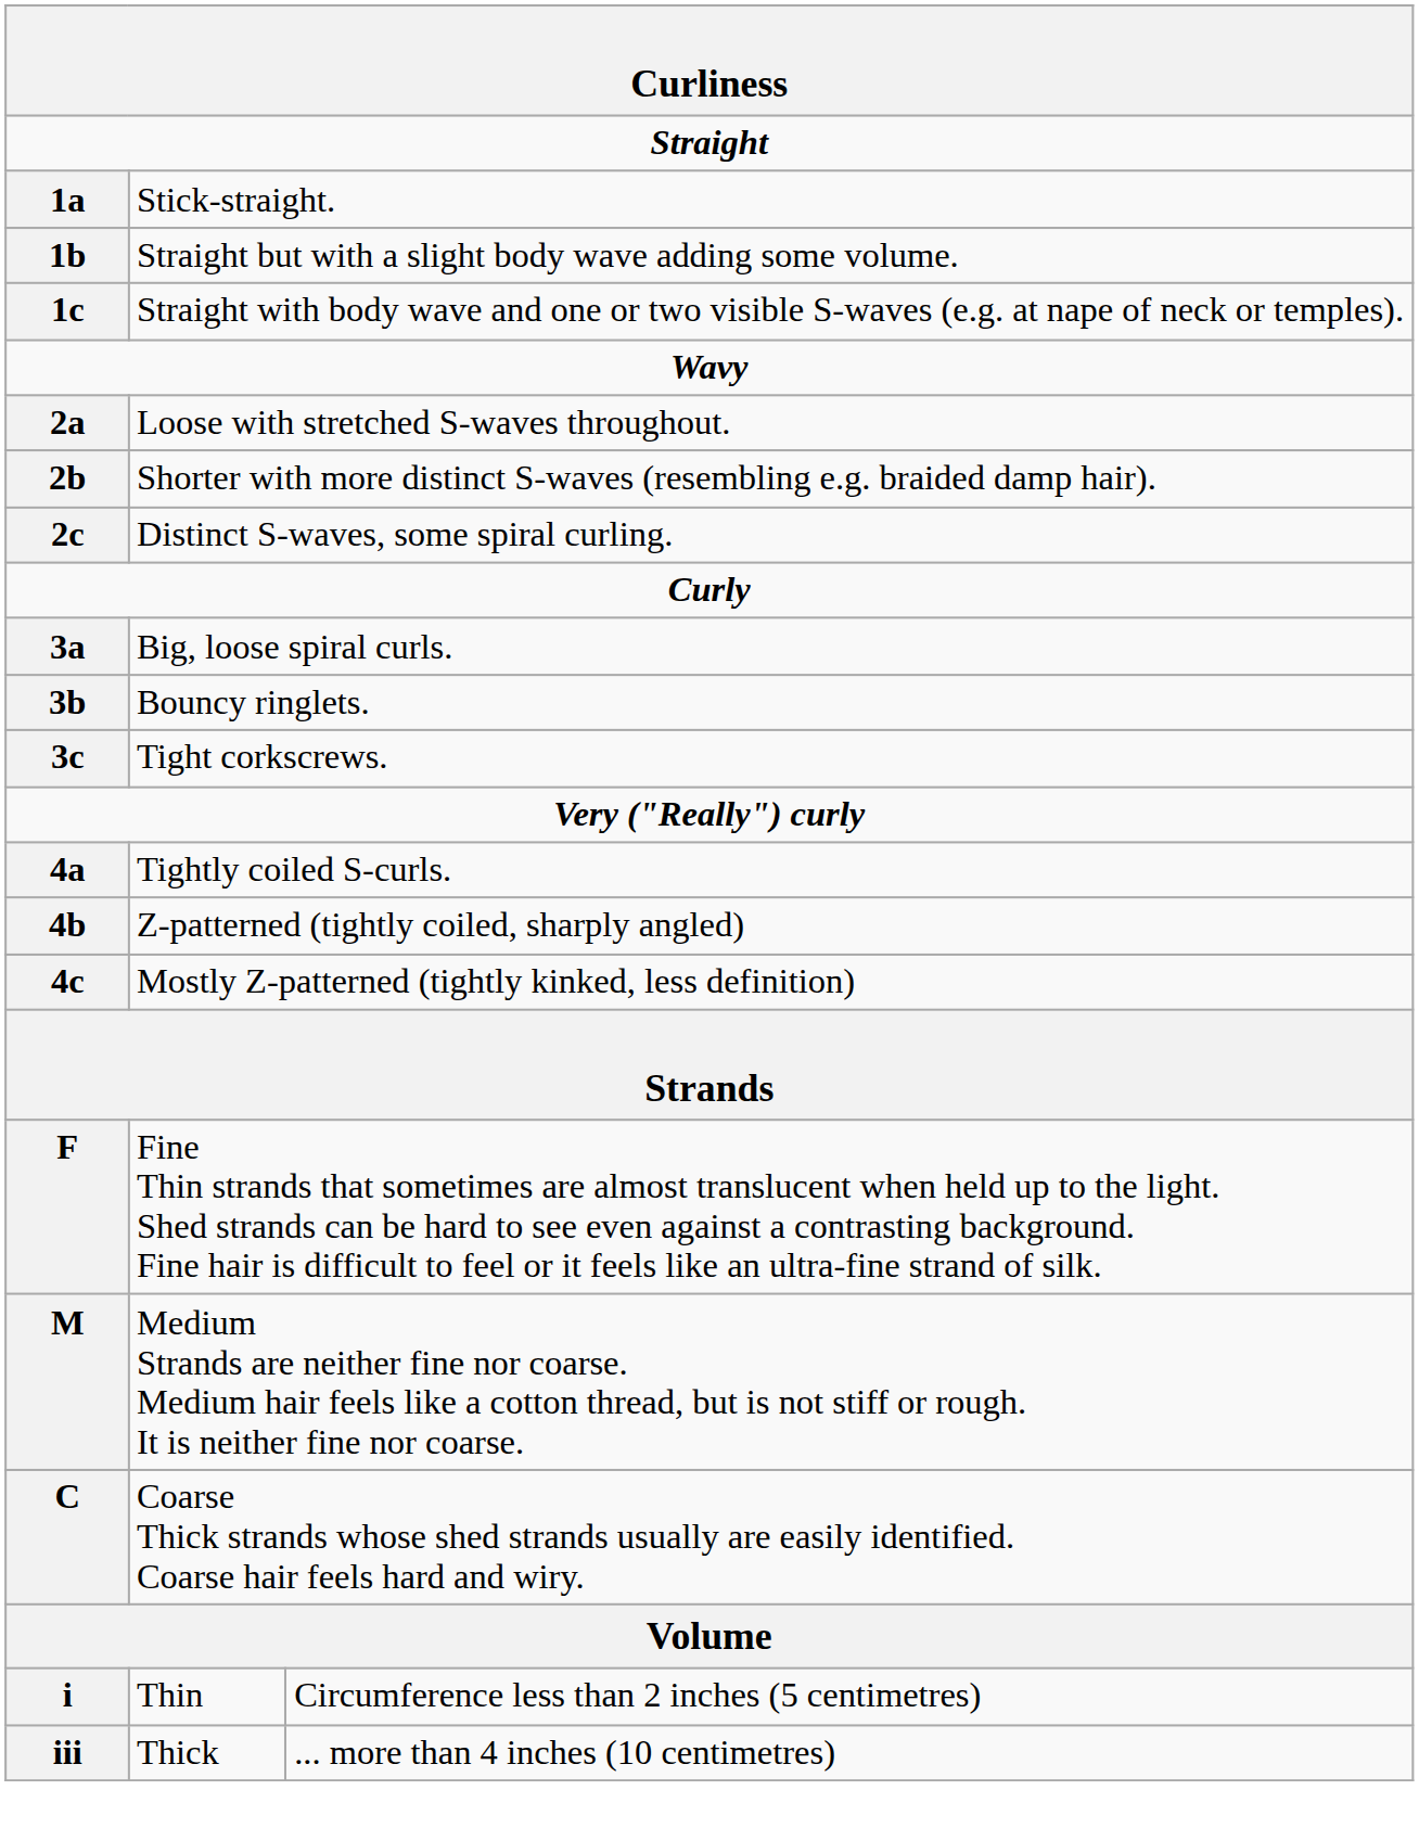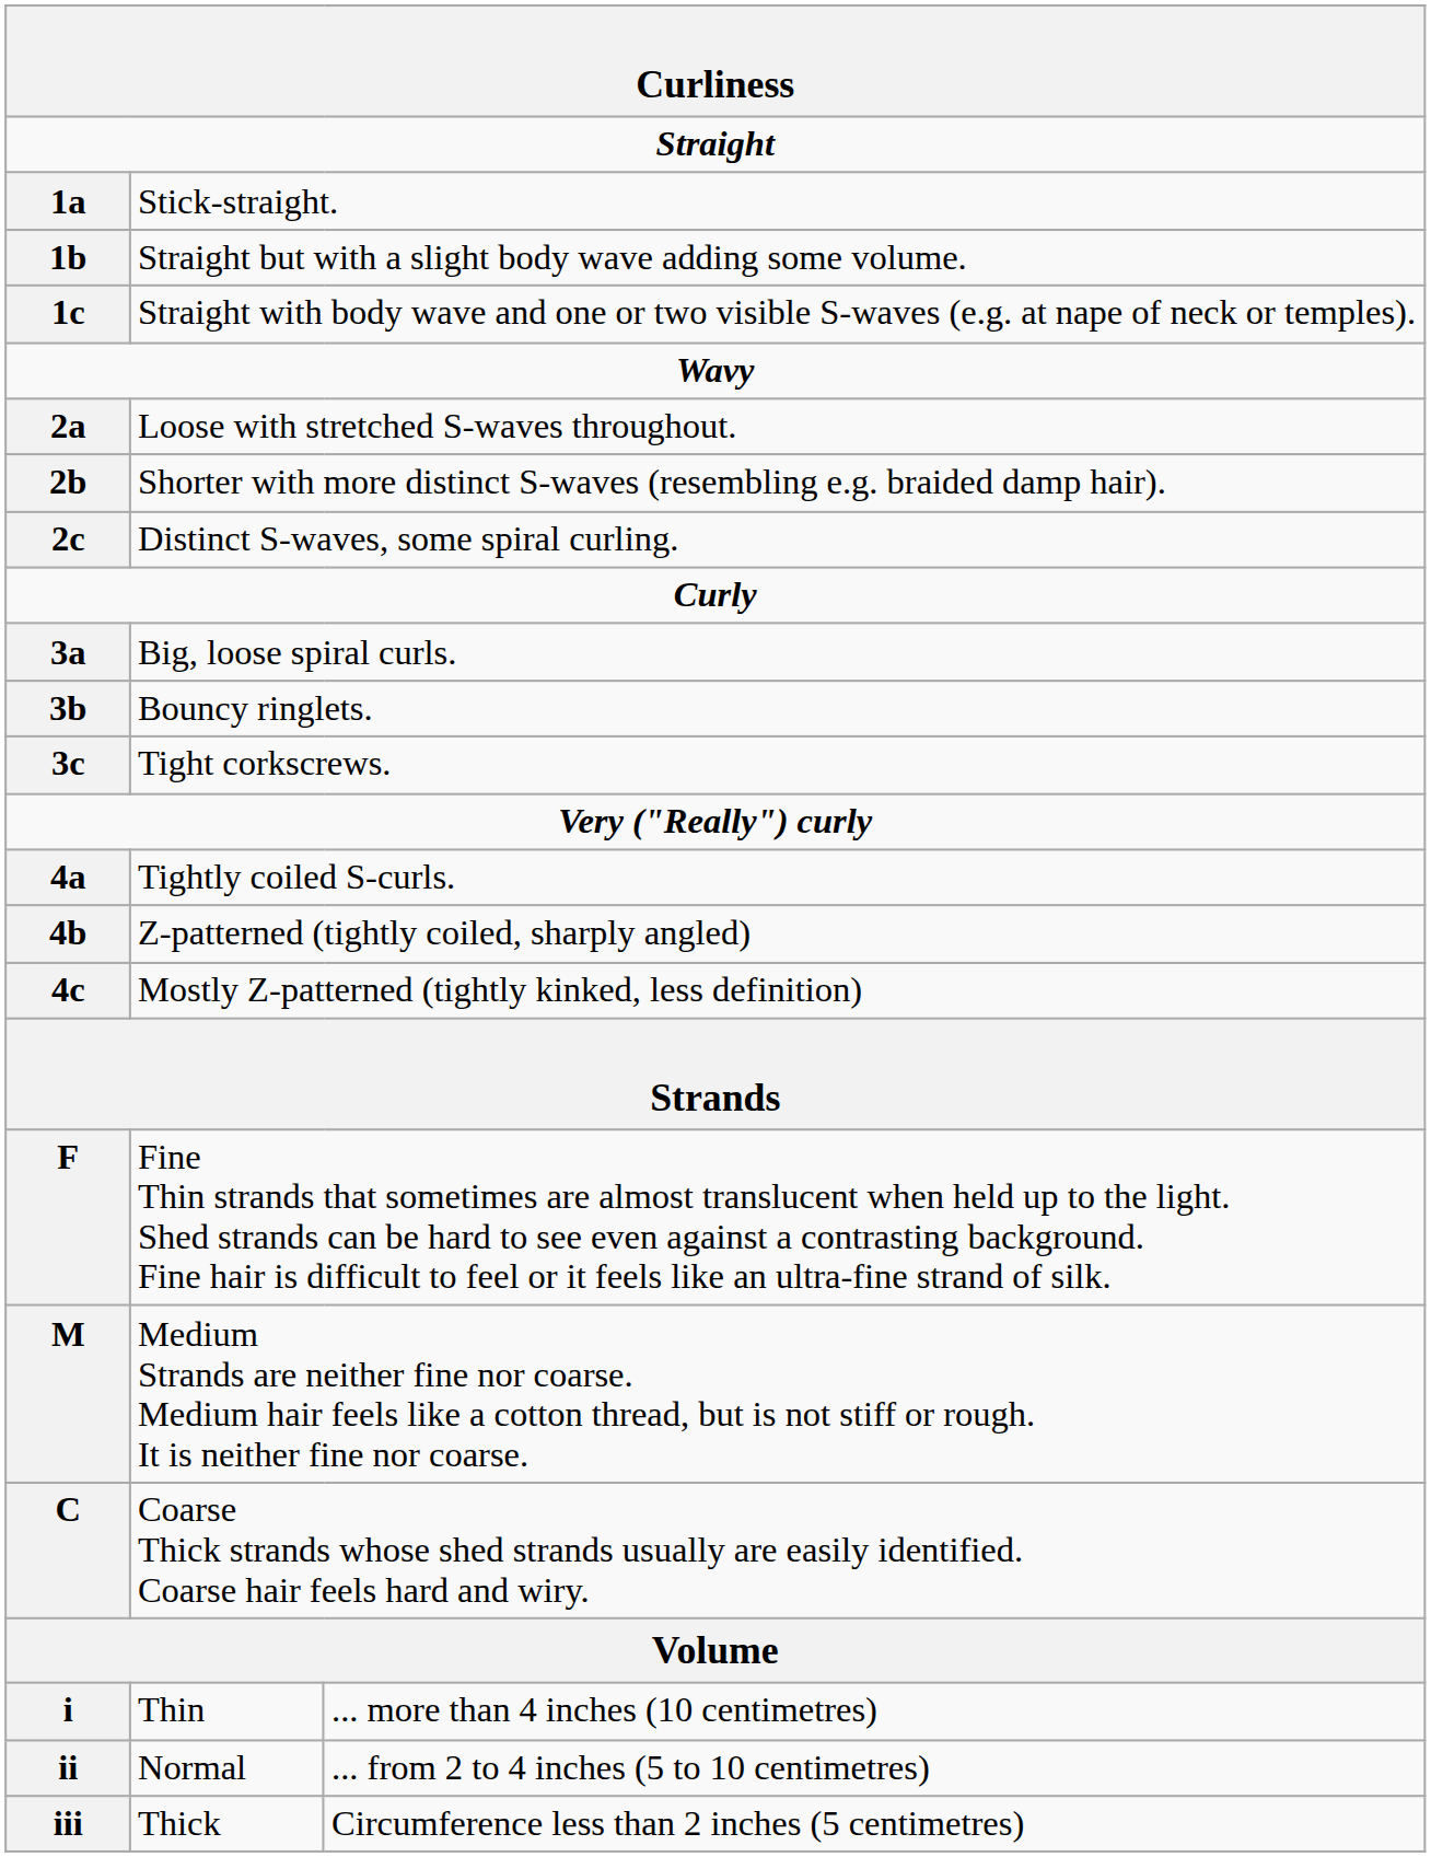Thin | column 3: Circumference less than 2 inches (5 centimetres) -> ... more than 4 inches (10 centimetres)
+ row: ii | Normal | ... from 2 to 4 inches (5 to 10 centimetres)
Thick | column 3: ... more than 4 inches (10 centimetres) -> Circumference less than 2 inches (5 centimetres)
